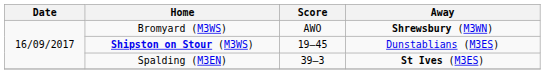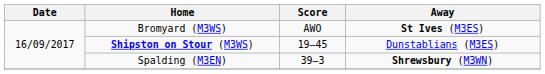Bromyard (M3WS) | Away: Shrewsbury (M3WN) -> St Ives (M3ES)
Spalding (M3EN) | Away: St Ives (M3ES) -> Shrewsbury (M3WN)
